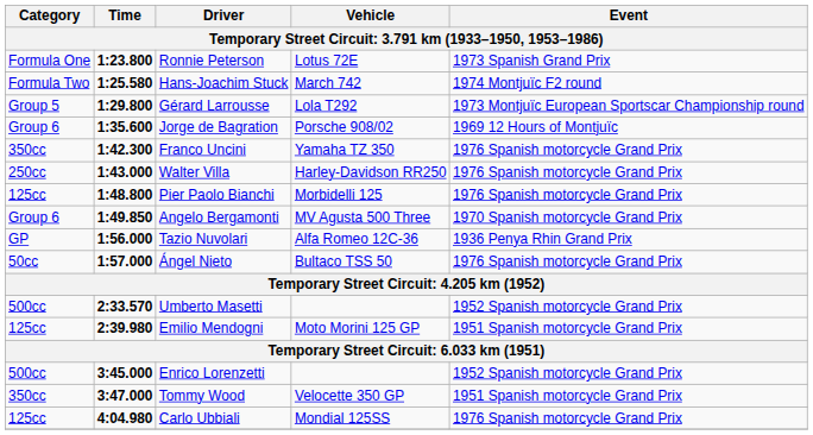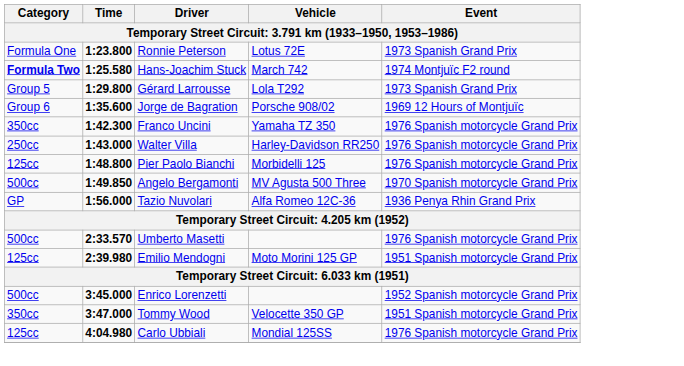Hans-Joachim Stuck | Category: normal -> bold
Gérard Larrousse | Event: 1973 Montjuïc European Sportscar Championship round -> 1973 Spanish Grand Prix
Angelo Bergamonti | Category: Group 6 -> 500cc
- row: 50cc | 1:57.000 | Ángel Nieto | Bultaco TSS 50 | 1976 Spanish motorcycle Grand Prix
Umberto Masetti | Event: 1952 Spanish motorcycle Grand Prix -> 1976 Spanish motorcycle Grand Prix
